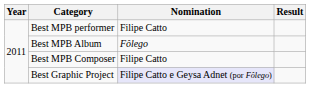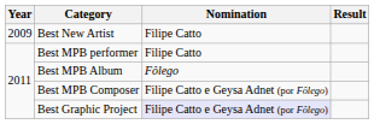+ row: 2009 | Best New Artist | Filipe Catto
Best MPB Composer | Nomination: Filipe Catto -> Filipe Catto e Geysa Adnet (por Fôlego)
